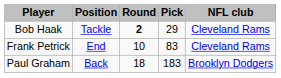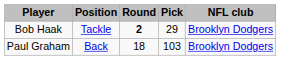Bob Haak | NFL club: Cleveland Rams -> Brooklyn Dodgers
- row: Frank Petrick | End | 10 | 83 | Cleveland Rams
Paul Graham | Pick: 183 -> 103
